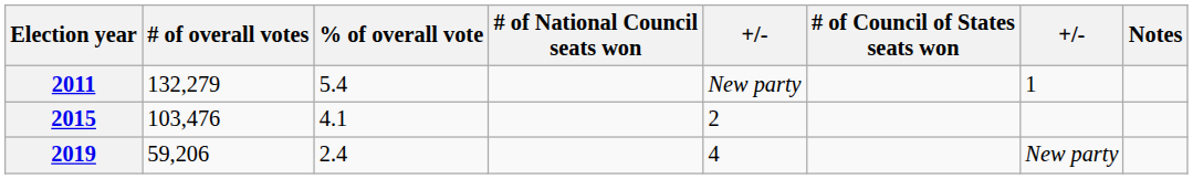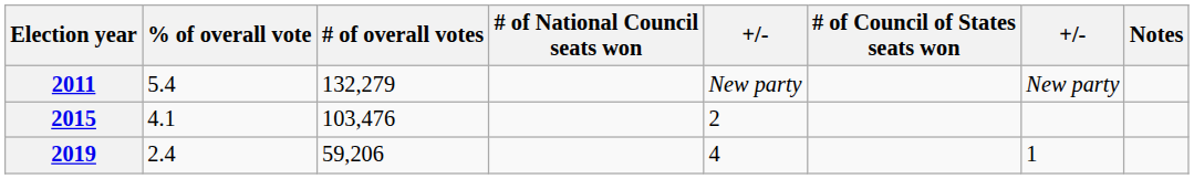columns swapped: # of overall votes <-> % of overall vote
2011 | column 7: 1 -> New party
2019 | column 7: New party -> 1
